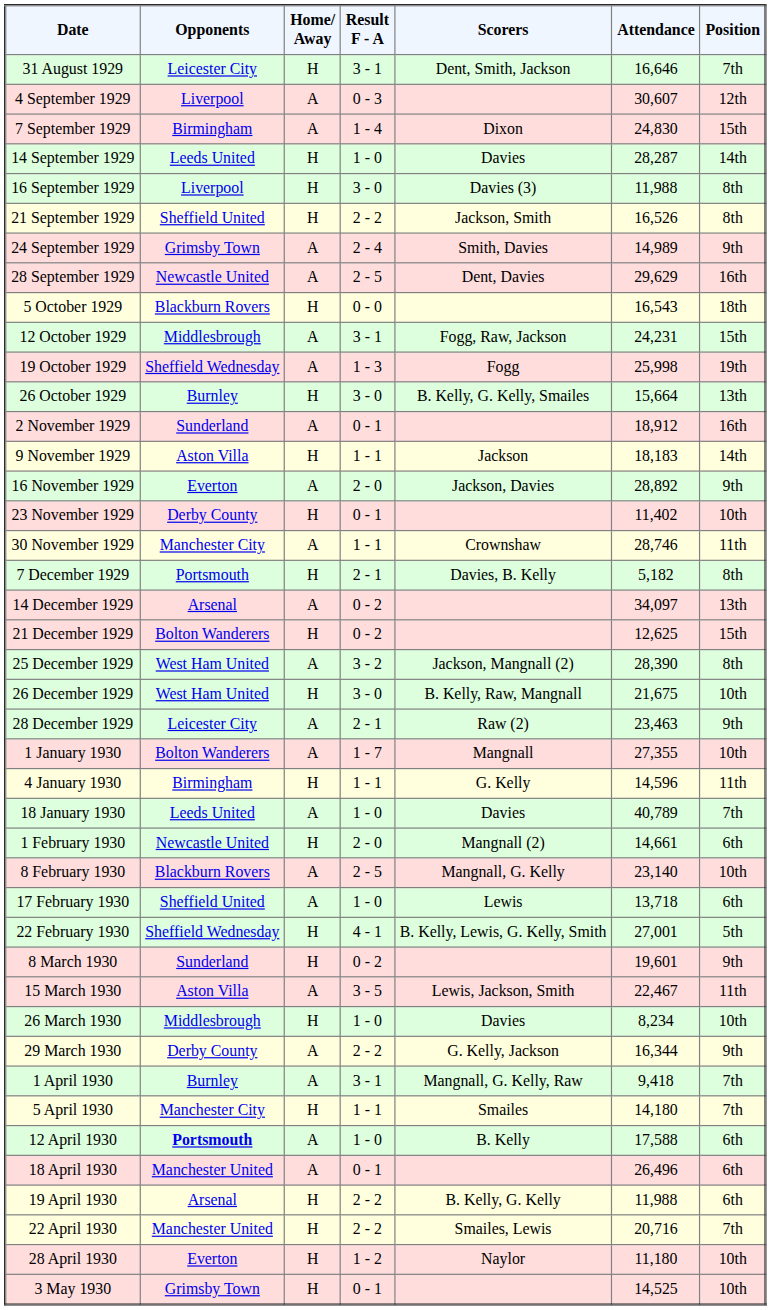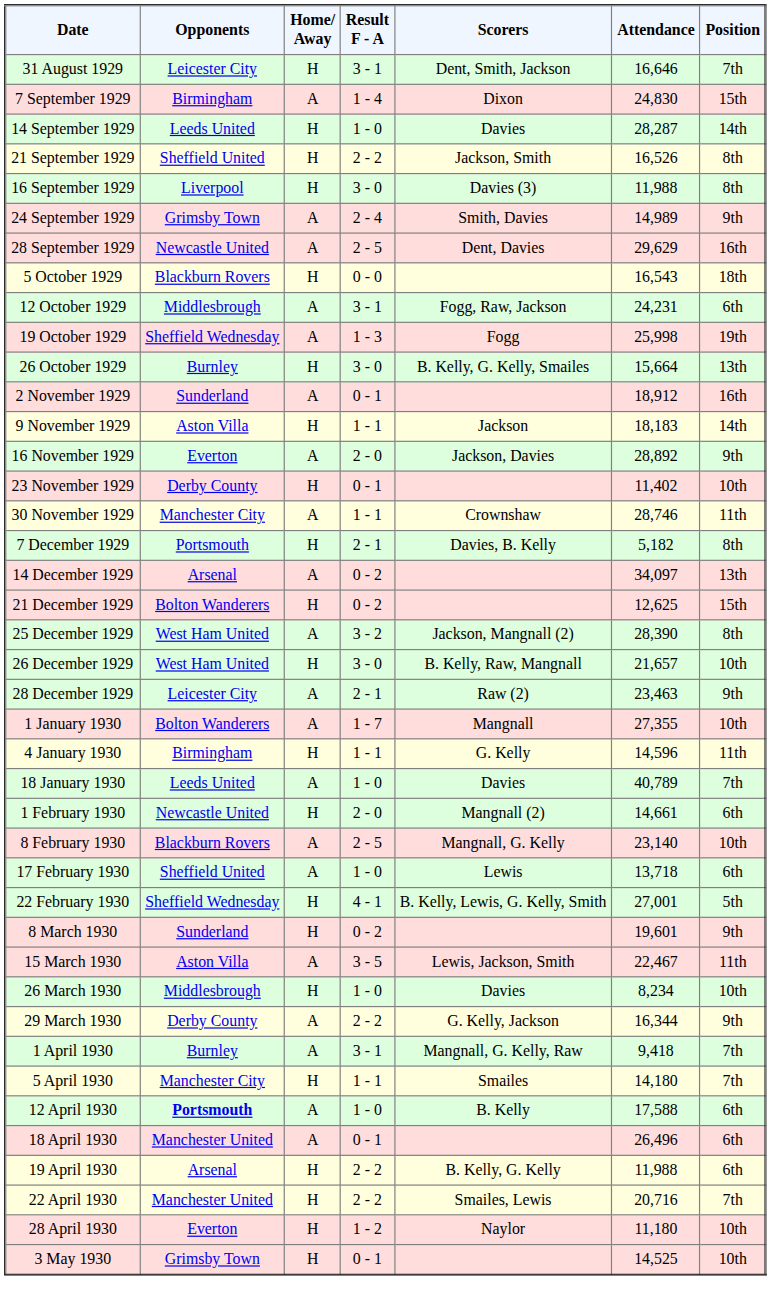- row: 4 September 1929 | Liverpool | A | 0 - 3 | 30,607 | 12th
rows swapped: 16 September 1929 <-> 21 September 1929
12 October 1929 | Position: 15th -> 6th
26 December 1929 | Attendance: 21,675 -> 21,657
